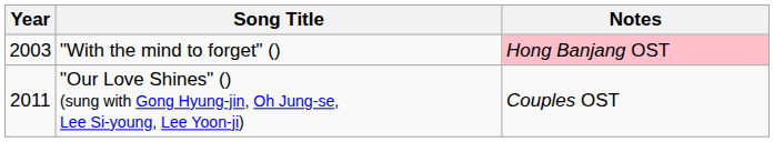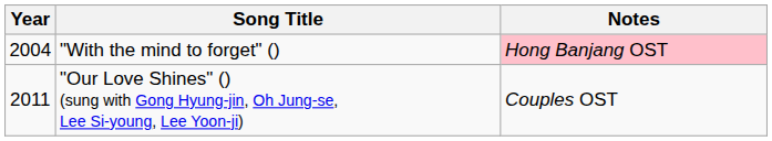"With the mind to forget" () | Year: 2003 -> 2004
